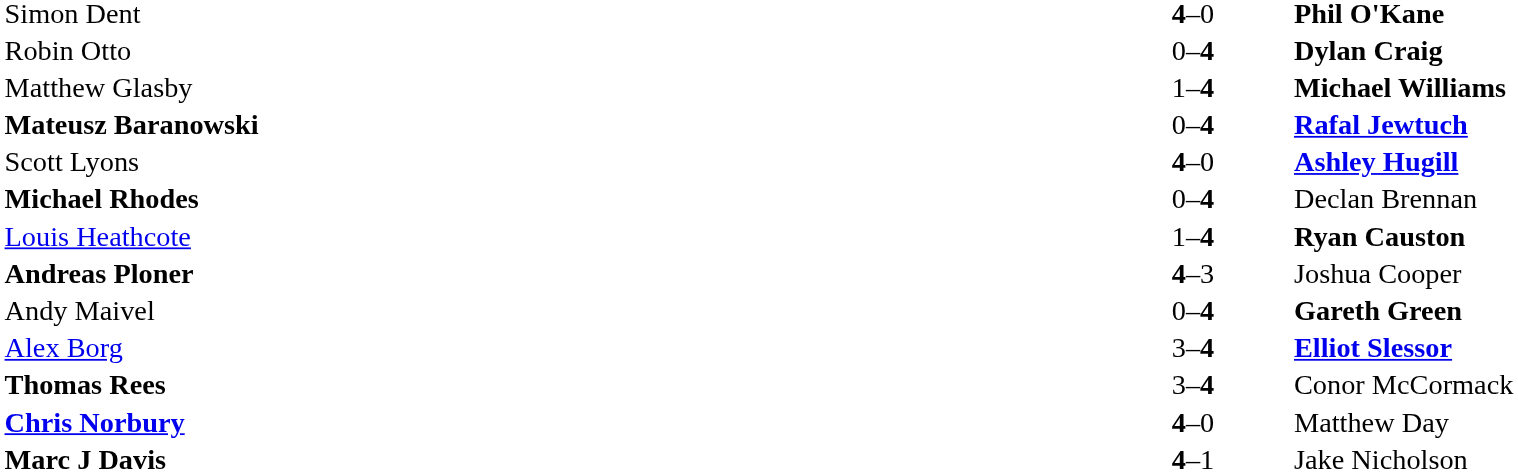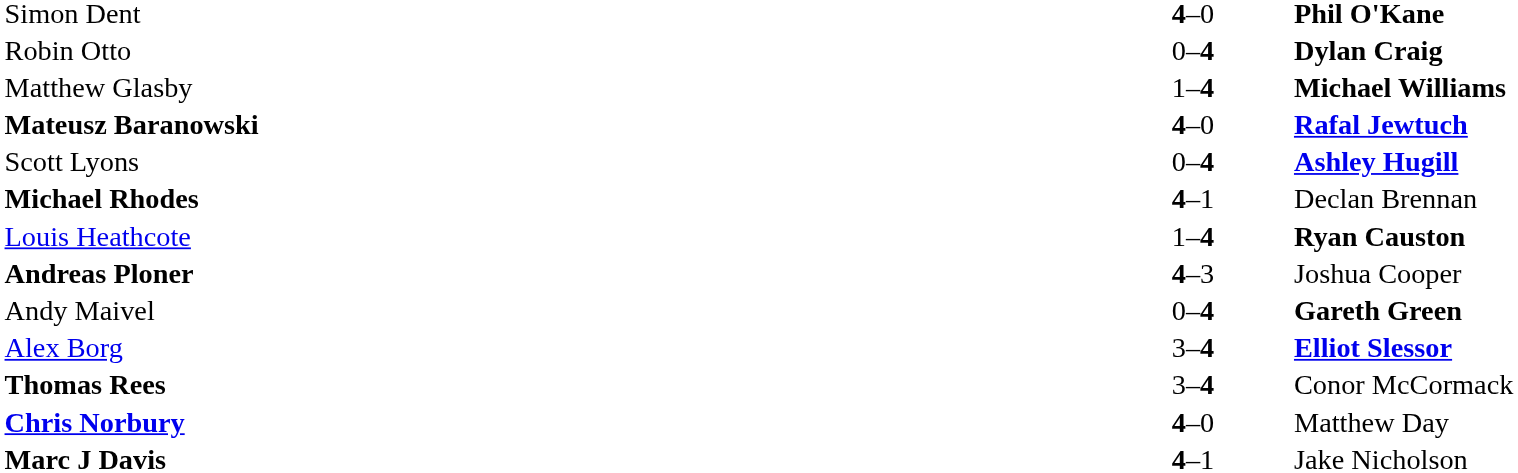Mateusz Baranowski | column 2: 0–4 -> 4–0
Scott Lyons | column 2: 4–0 -> 0–4
Michael Rhodes | column 2: 0–4 -> 4–1
